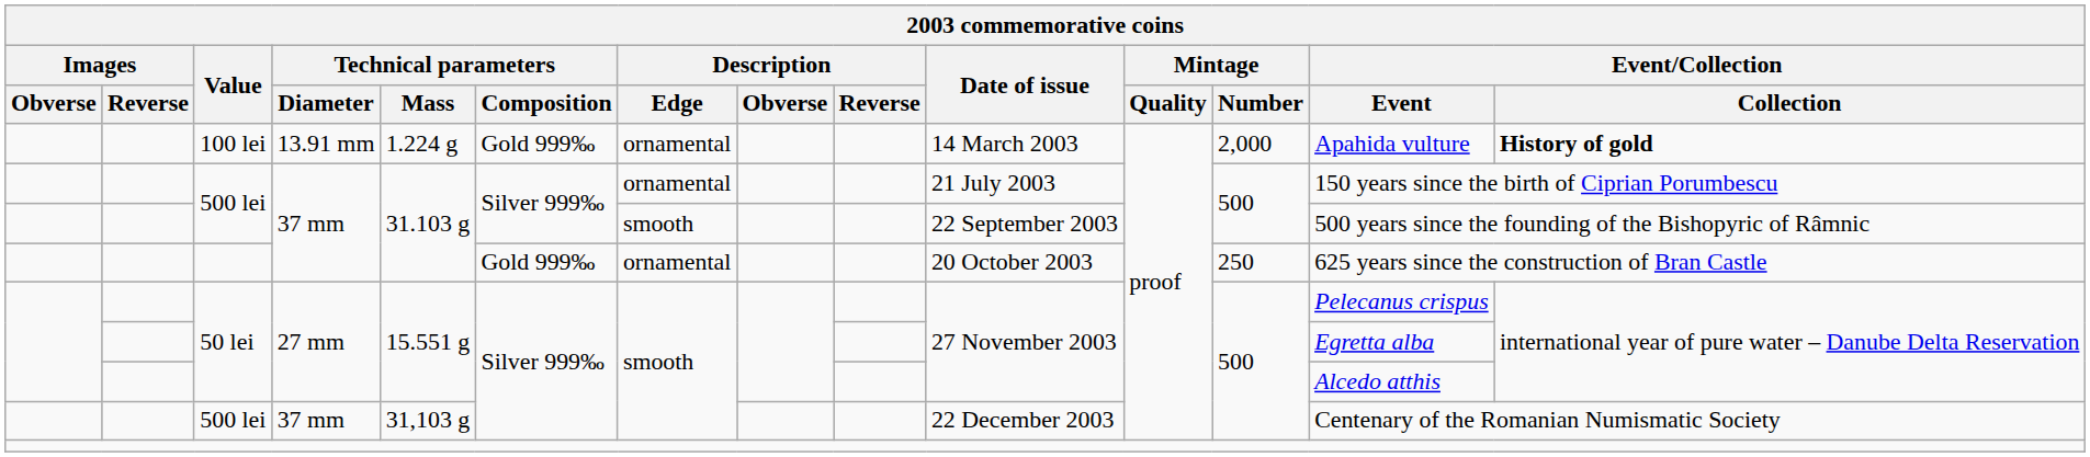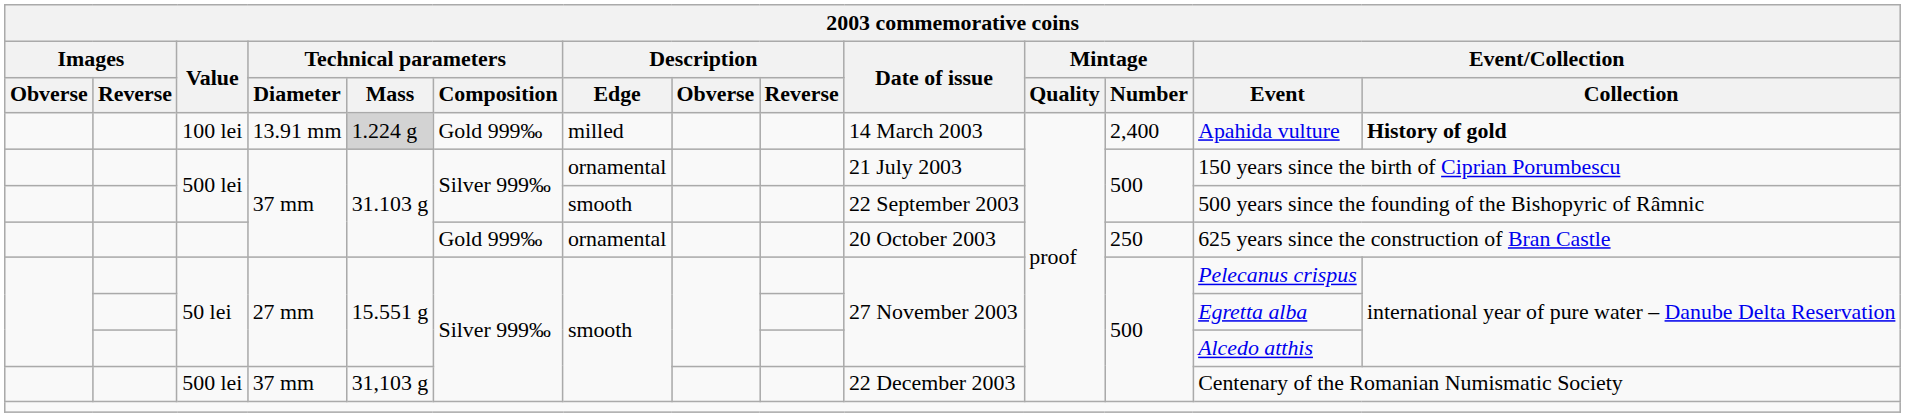100 lei | Technical parameters / Mass: no background -> lightgrey background
100 lei | Description / Edge: ornamental -> milled
100 lei | Mintage / Number: 2,000 -> 2,400
